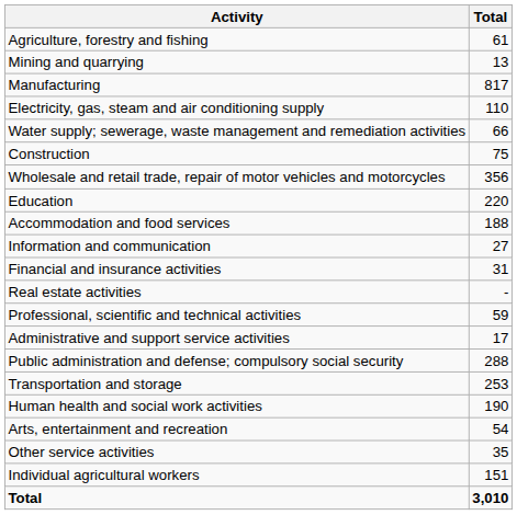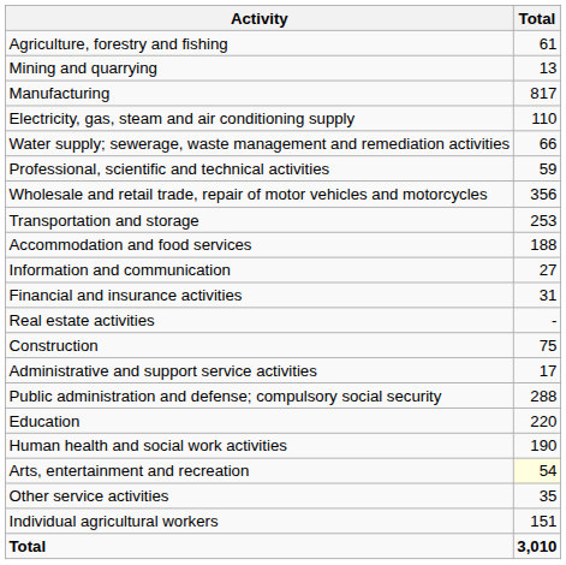rows swapped: Construction <-> Professional, scientific and technical activities
rows swapped: Transportation and storage <-> Education
Arts, entertainment and recreation | Total: no background -> lightyellow background
